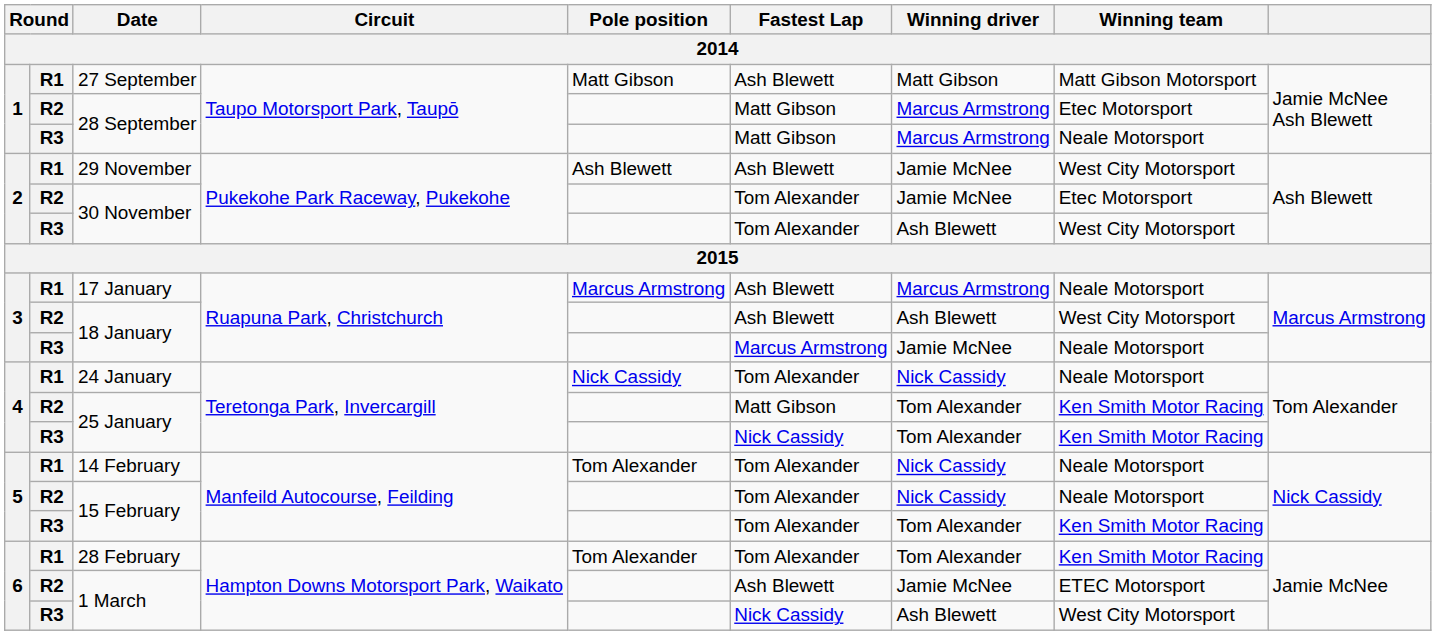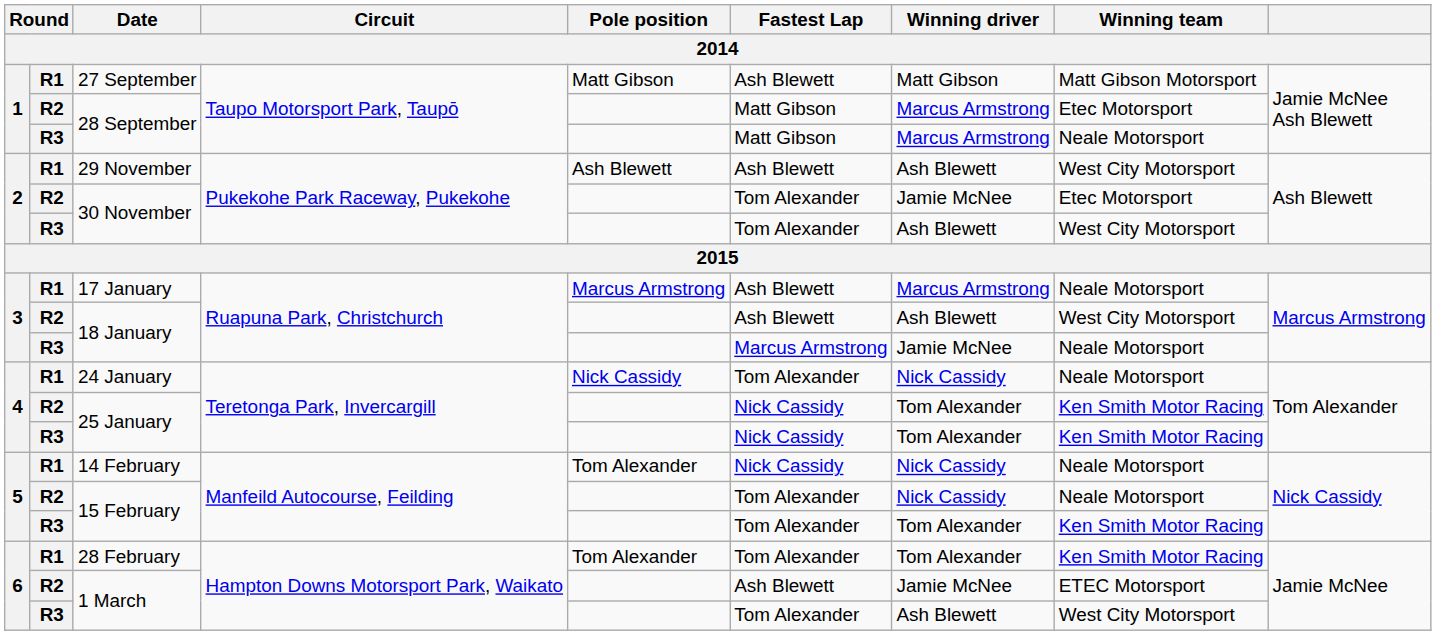29 November | Winning driver: Jamie McNee -> Ash Blewett
R2 / 25 January | Fastest Lap: Matt Gibson -> Nick Cassidy
14 February | Fastest Lap: Tom Alexander -> Nick Cassidy
R3 / 1 March | Fastest Lap: Nick Cassidy -> Tom Alexander
